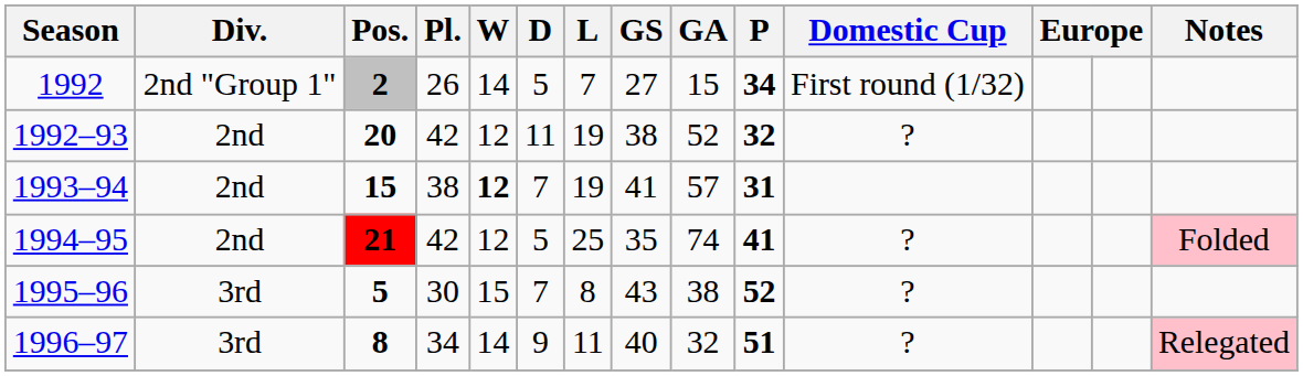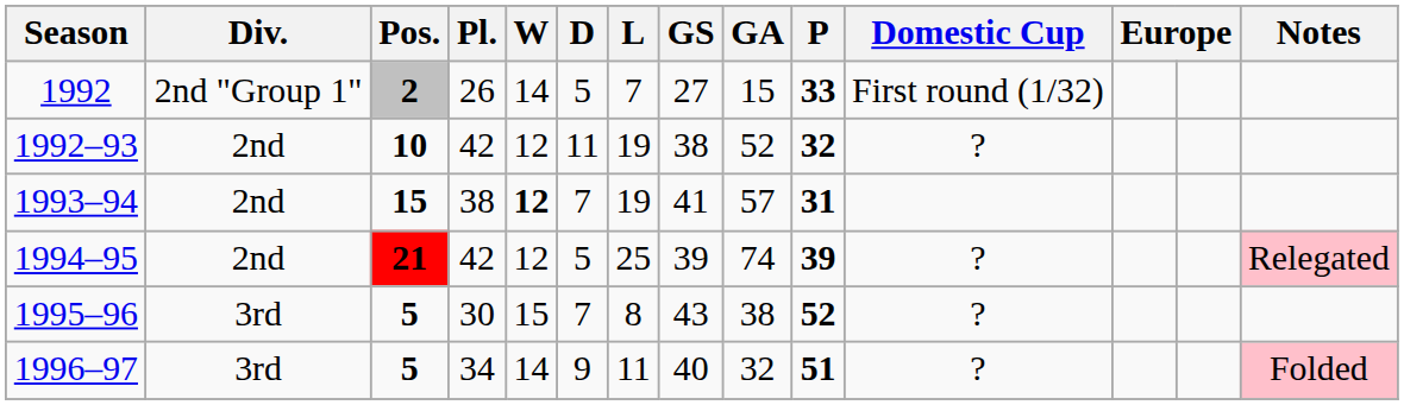1992 | P: 34 -> 33
1992–93 | Pos.: 20 -> 10
1994–95 | GS: 35 -> 39
1994–95 | P: 41 -> 39
1994–95 | Notes: Folded -> Relegated
1996–97 | Pos.: 8 -> 5
1996–97 | Notes: Relegated -> Folded
